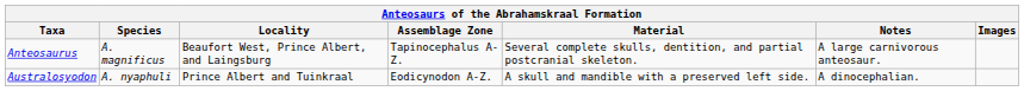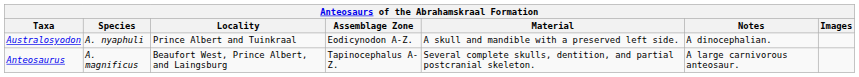rows swapped: Anteosaurus <-> Australosyodon
